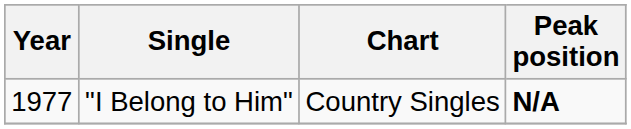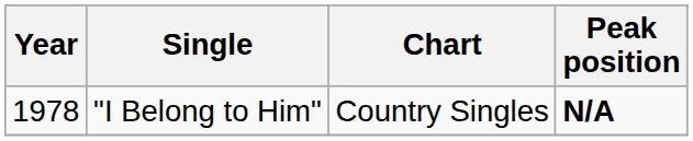"I Belong to Him" | Year: 1977 -> 1978
